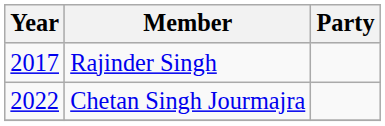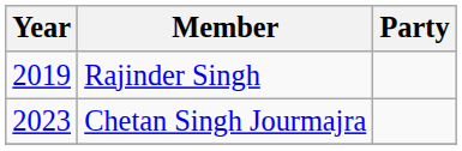Rajinder Singh | Year: 2017 -> 2019
Chetan Singh Jourmajra | Year: 2022 -> 2023
